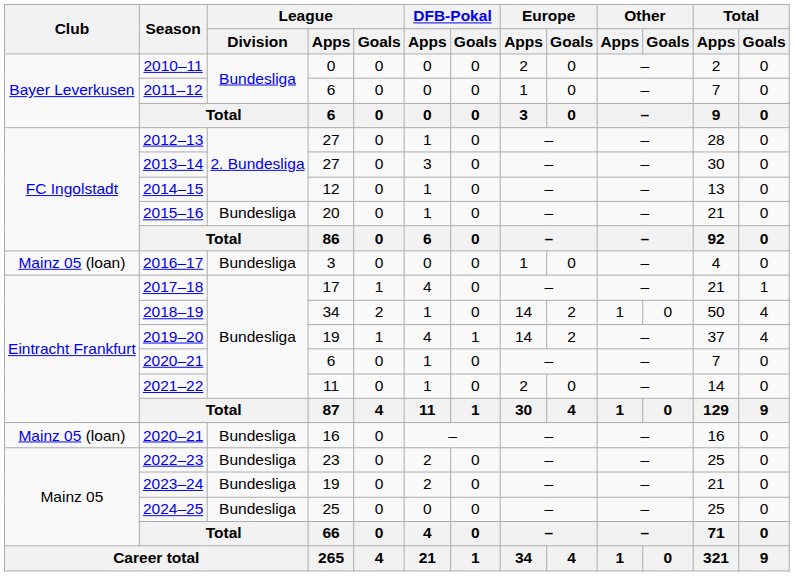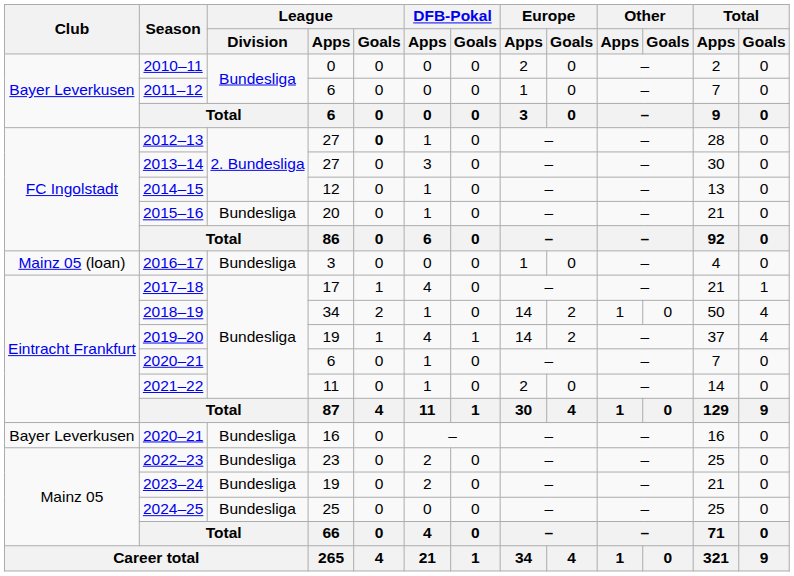2012–13 | League / Goals: normal -> bold
2020–21 / 16 | Club: Mainz 05 (loan) -> Bayer Leverkusen
